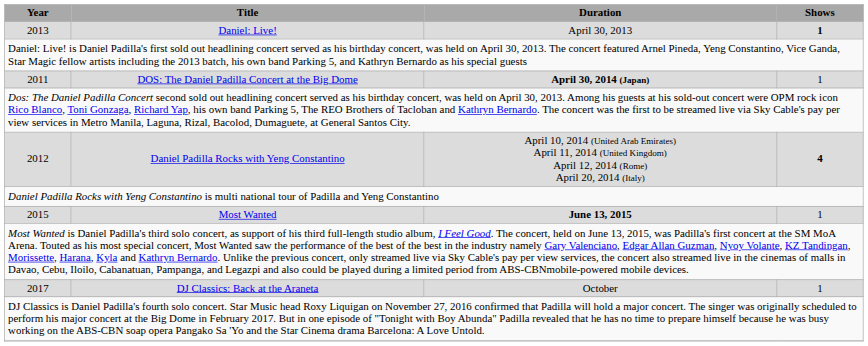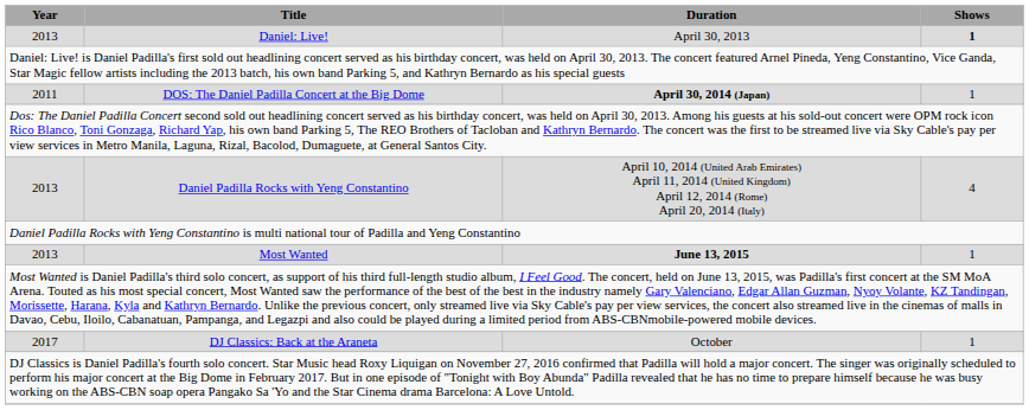Daniel Padilla Rocks with Yeng Constantino | Year: 2012 -> 2013
Daniel Padilla Rocks with Yeng Constantino | Shows: bold -> normal
Most Wanted | Year: 2015 -> 2013
